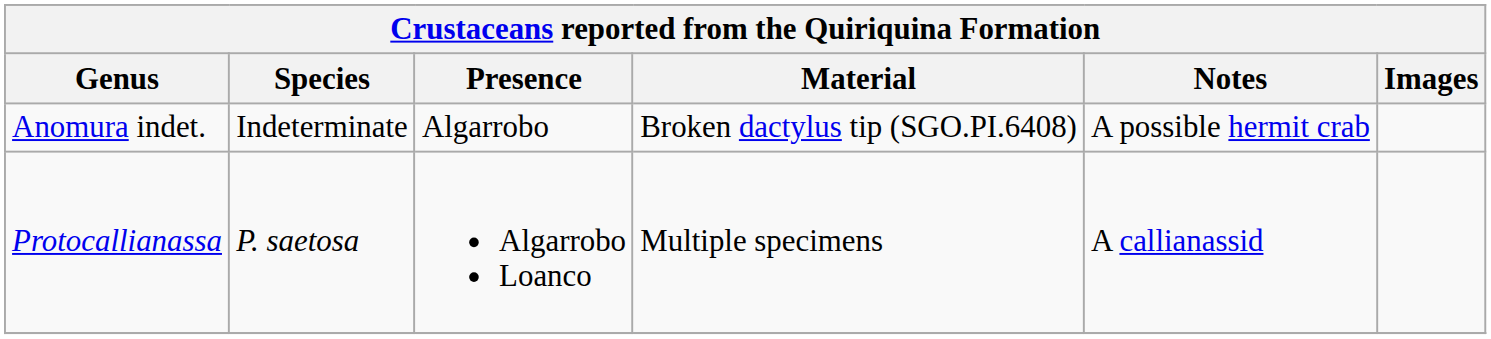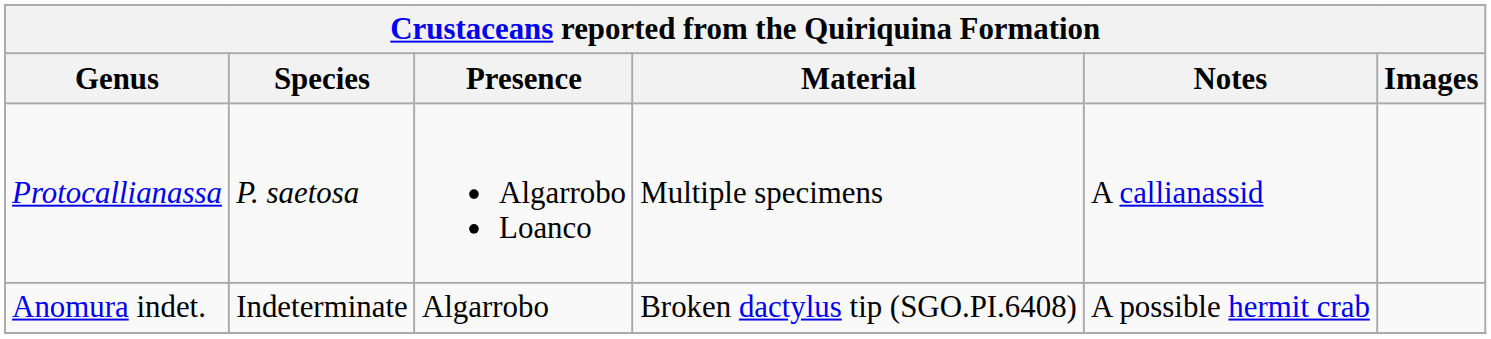rows swapped: Anomura indet. <-> Protocallianassa
